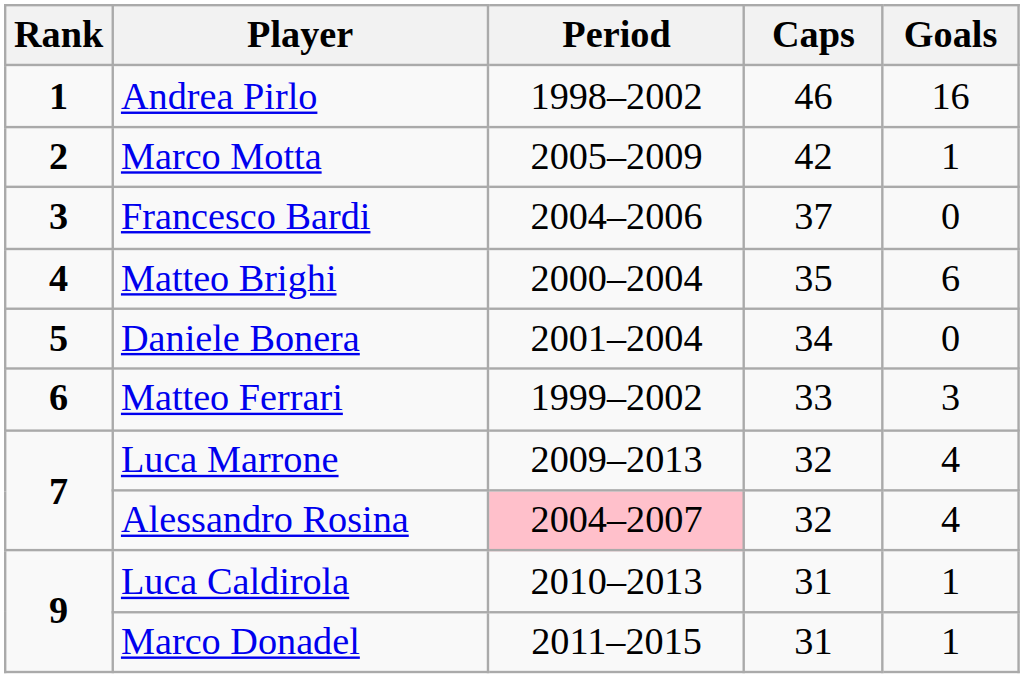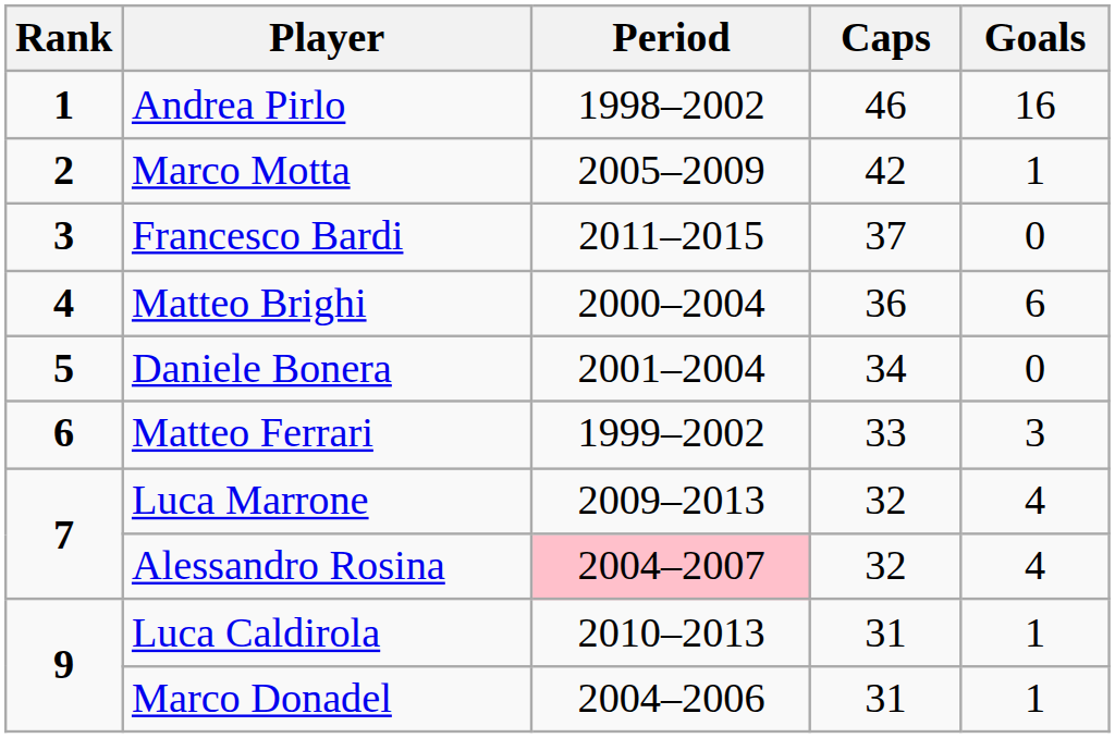Francesco Bardi | Period: 2004–2006 -> 2011–2015
Matteo Brighi | Caps: 35 -> 36
Marco Donadel | Period: 2011–2015 -> 2004–2006
